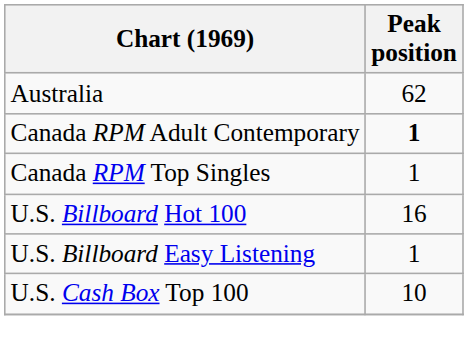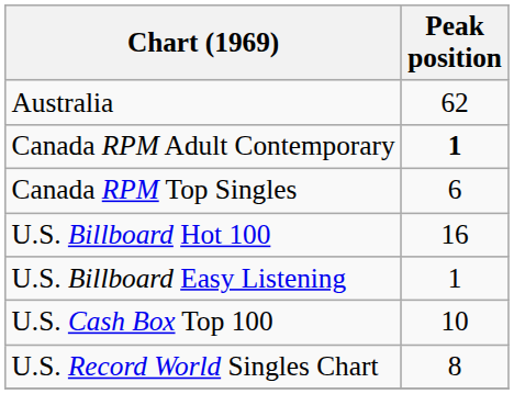Canada RPM Top Singles | Peak position: 1 -> 6
+ row: U.S. Record World Singles Chart | 8
